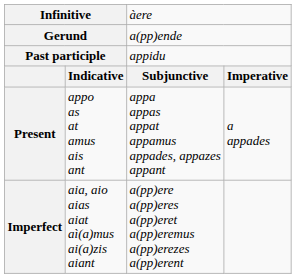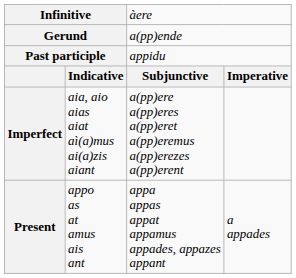rows swapped: Present <-> Imperfect
